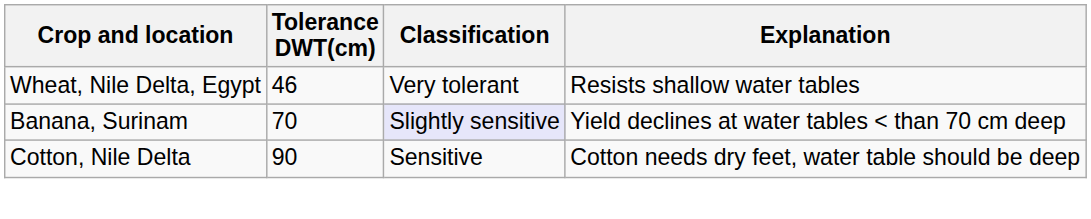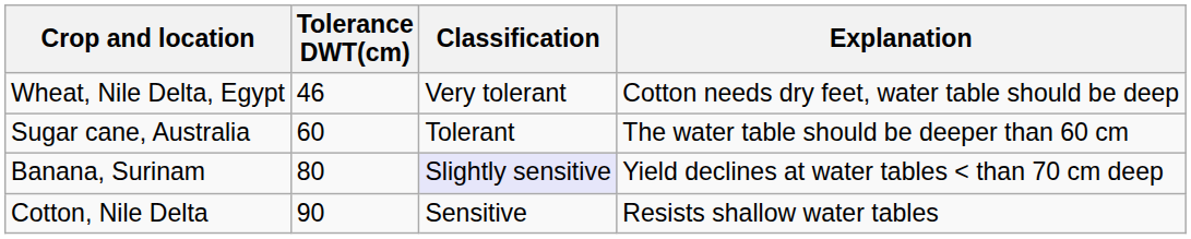Wheat, Nile Delta, Egypt | Explanation: Resists shallow water tables -> Cotton needs dry feet, water table should be deep
+ row: Sugar cane, Australia | 60 | Tolerant | The water table should be deeper than 60 cm
Banana, Surinam | Tolerance DWT(cm): 70 -> 80
Cotton, Nile Delta | Explanation: Cotton needs dry feet, water table should be deep -> Resists shallow water tables
